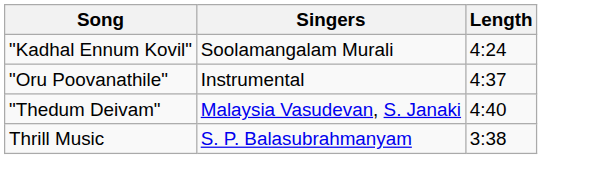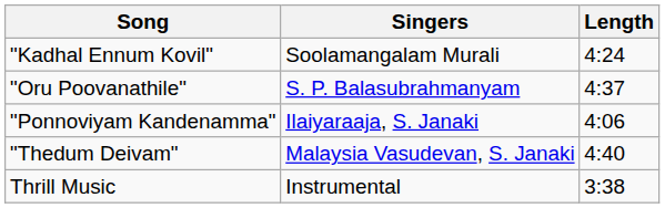"Oru Poovanathile" | Singers: Instrumental -> S. P. Balasubrahmanyam
+ row: "Ponnoviyam Kandenamma" | Ilaiyaraaja, S. Janaki | 4:06
Thrill Music | Singers: S. P. Balasubrahmanyam -> Instrumental
